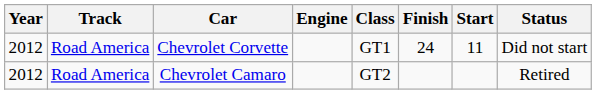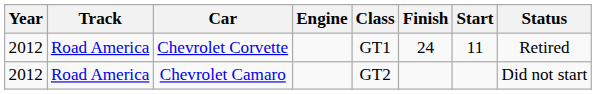Chevrolet Corvette | Status: Did not start -> Retired
Chevrolet Camaro | Status: Retired -> Did not start
